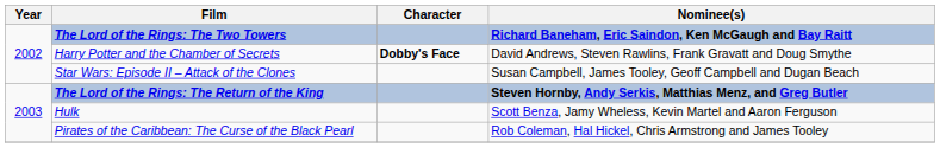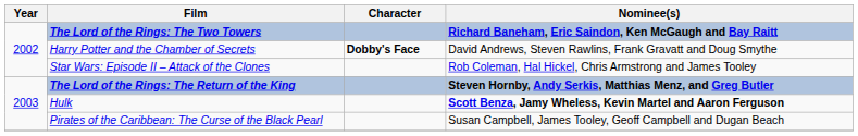Star Wars: Episode II – Attack of the Clones | Nominee(s): Susan Campbell, James Tooley, Geoff Campbell and Dugan Beach -> Rob Coleman, Hal Hickel, Chris Armstrong and James Tooley
Hulk | Nominee(s): normal -> bold
Pirates of the Caribbean: The Curse of the Black Pearl | Nominee(s): Rob Coleman, Hal Hickel, Chris Armstrong and James Tooley -> Susan Campbell, James Tooley, Geoff Campbell and Dugan Beach
